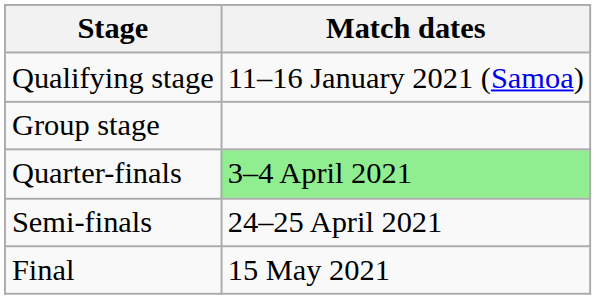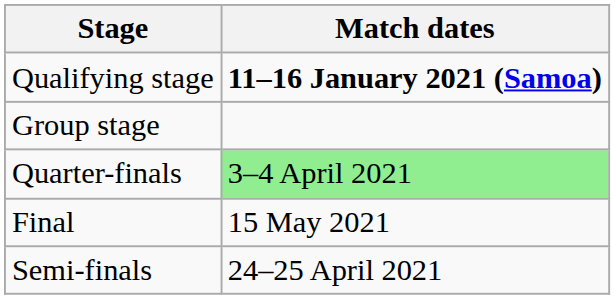Qualifying stage | Match dates: normal -> bold
rows swapped: Semi-finals <-> Final
